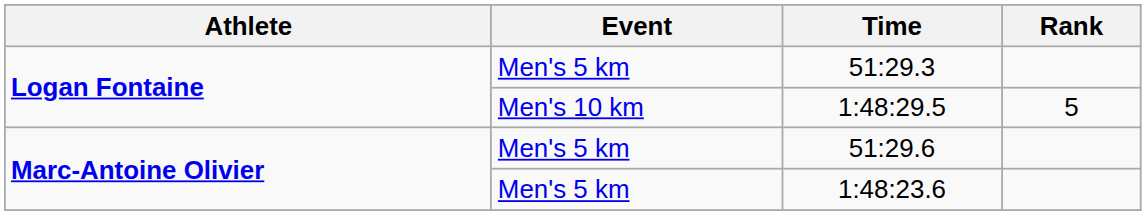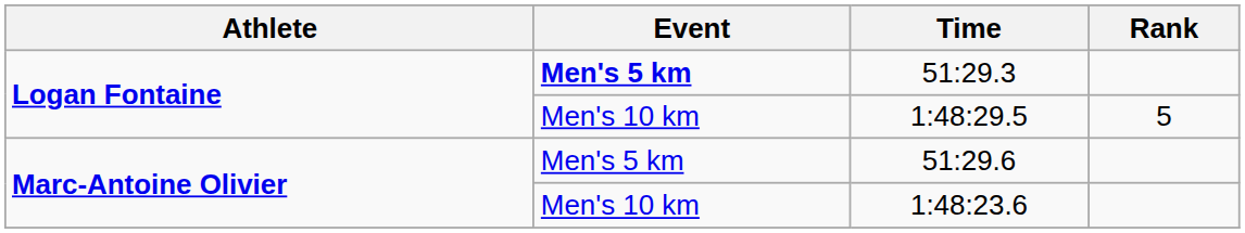51:29.3 | Event: normal -> bold
1:48:23.6 | Event: Men's 5 km -> Men's 10 km
